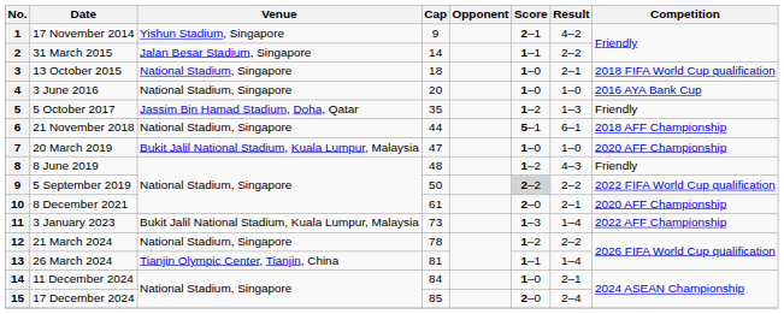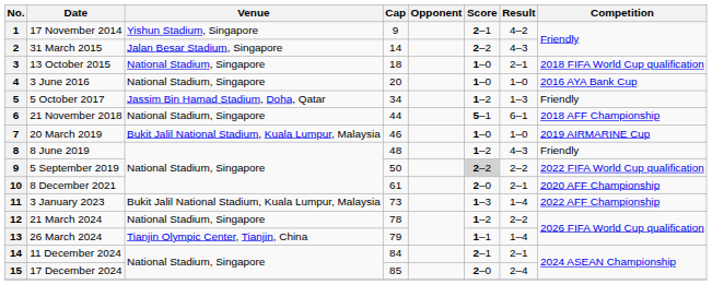31 March 2015 | Score: 1–1 -> 2–2
31 March 2015 | Result: 2–2 -> 4–3
5 October 2017 | Cap: 35 -> 34
20 March 2019 | Cap: 47 -> 46
20 March 2019 | Competition: 2020 AFF Championship -> 2019 AIRMARINE Cup
26 March 2024 | Cap: 81 -> 79
11 December 2024 | Score: 1–0 -> 2–1
